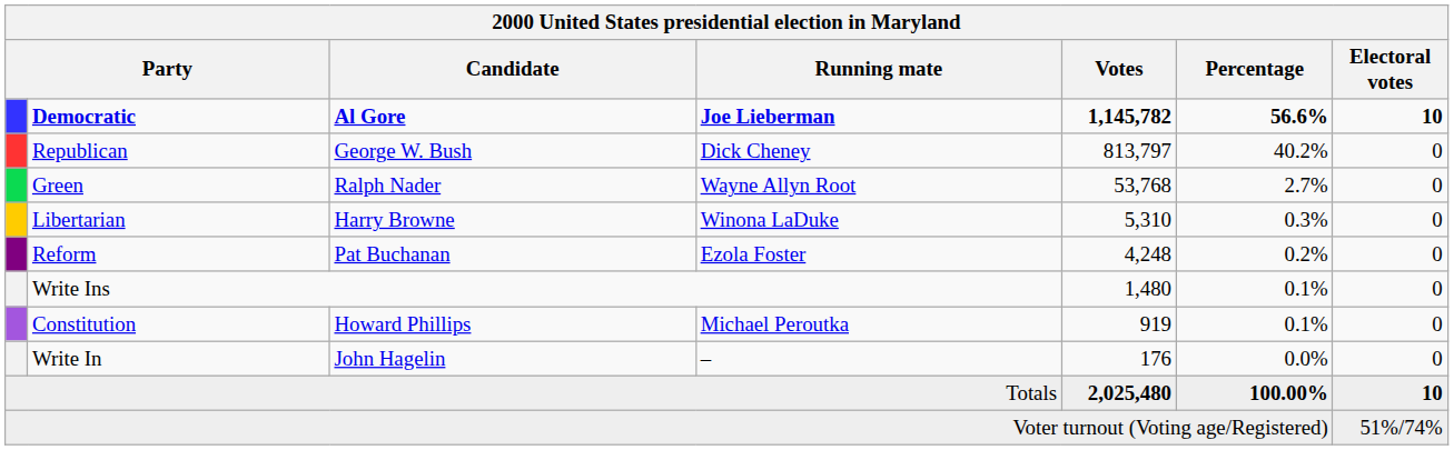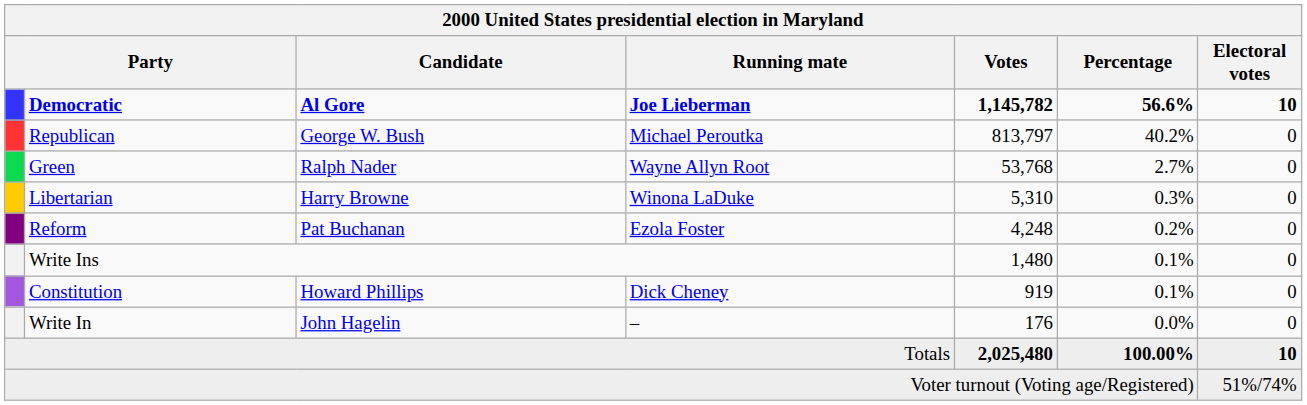Republican | Running mate: Dick Cheney -> Michael Peroutka
Constitution | Running mate: Michael Peroutka -> Dick Cheney
